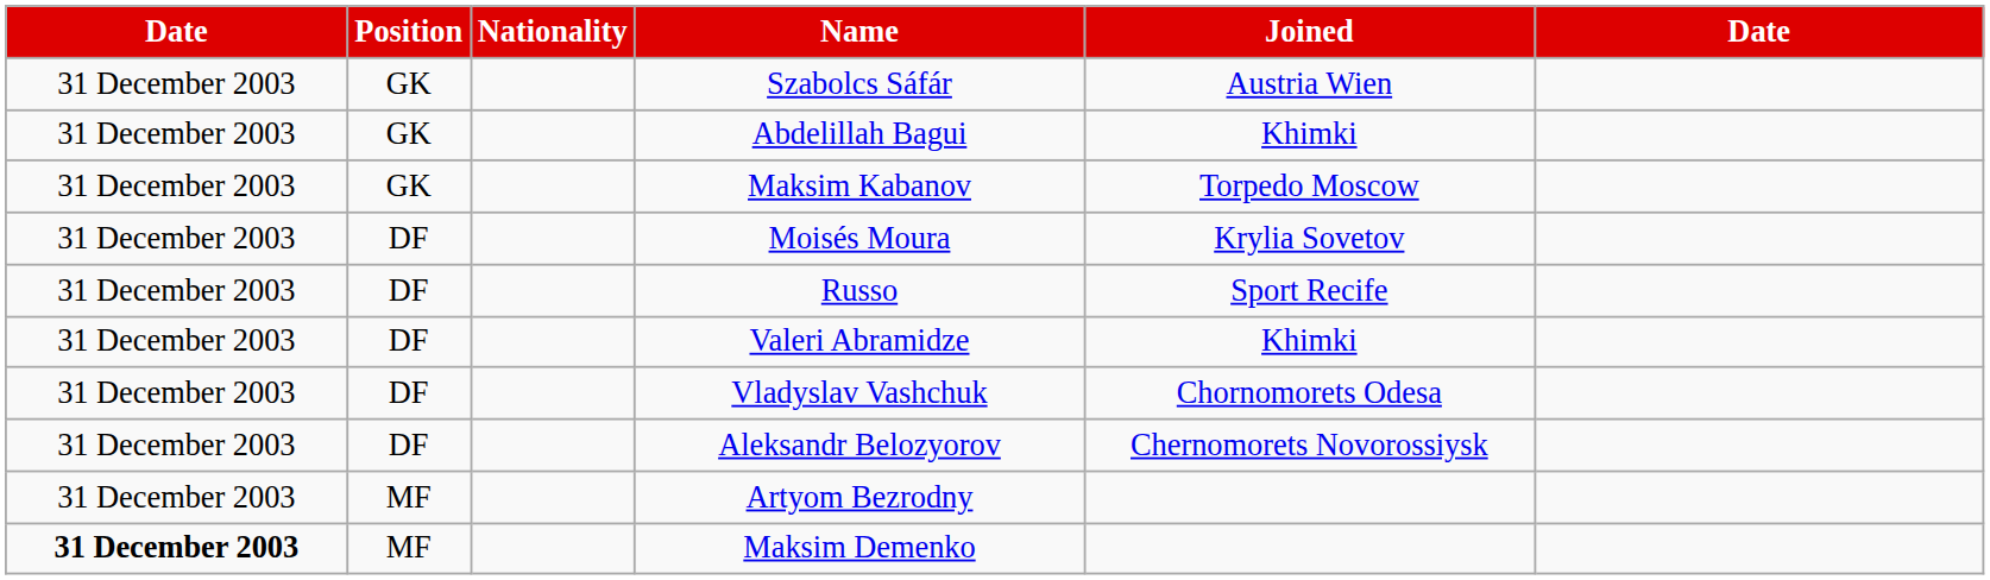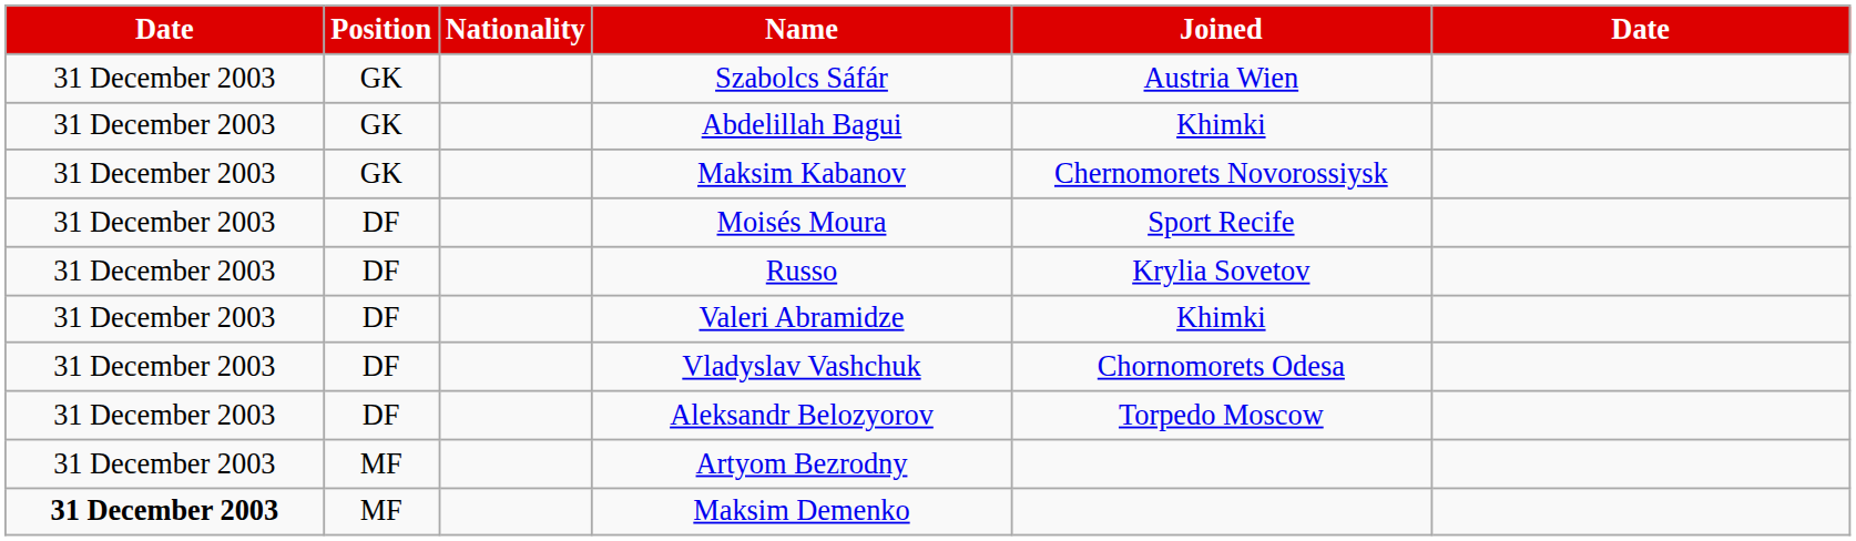Maksim Kabanov | Joined: Torpedo Moscow -> Chernomorets Novorossiysk
Moisés Moura | Joined: Krylia Sovetov -> Sport Recife
Russo | Joined: Sport Recife -> Krylia Sovetov
Aleksandr Belozyorov | Joined: Chernomorets Novorossiysk -> Torpedo Moscow
